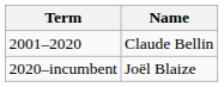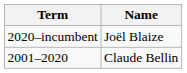rows swapped: 2001–2020 <-> 2020–incumbent
